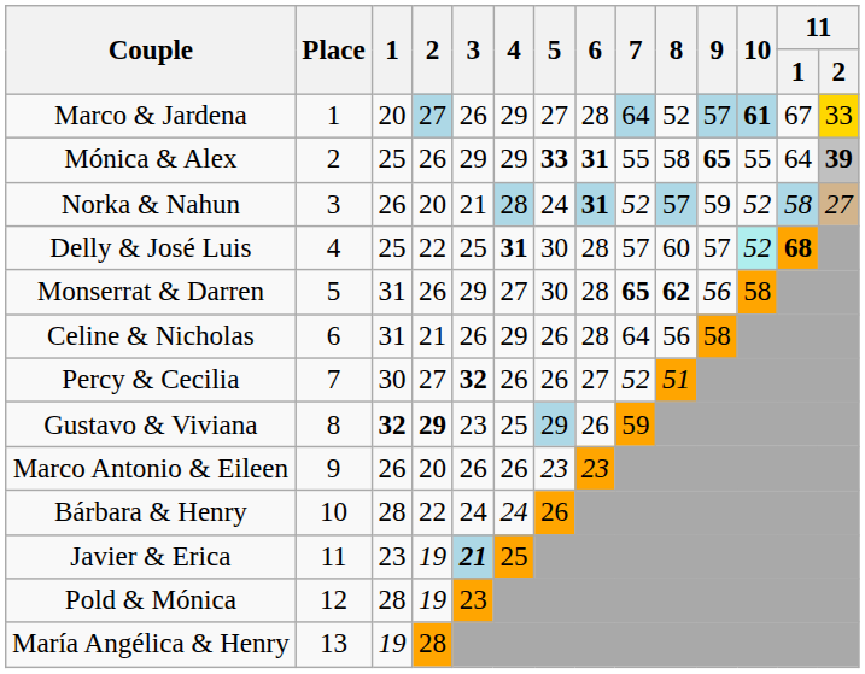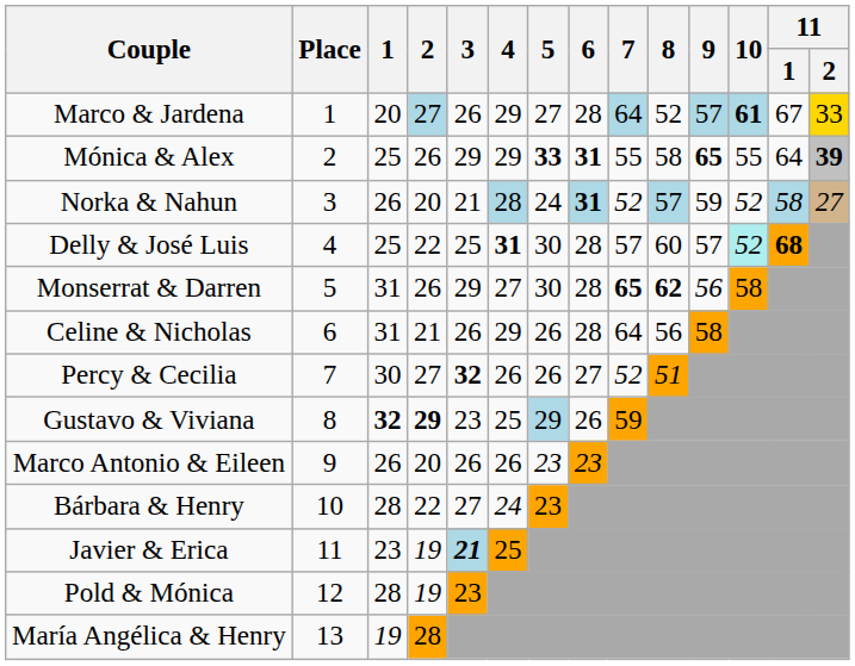Bárbara & Henry | 3: 24 -> 27
Bárbara & Henry | 5: 26 -> 23
